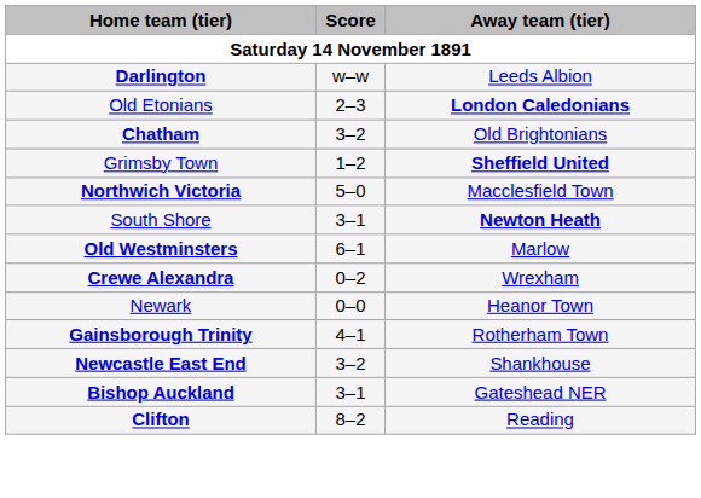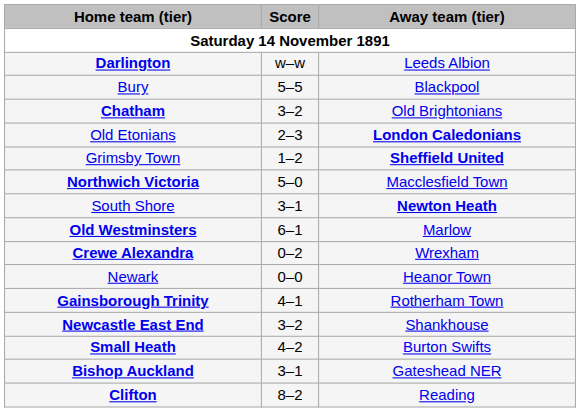+ row: Bury | 5–5 | Blackpool
rows swapped: Old Etonians <-> Chatham
+ row: Small Heath | 4–2 | Burton Swifts
